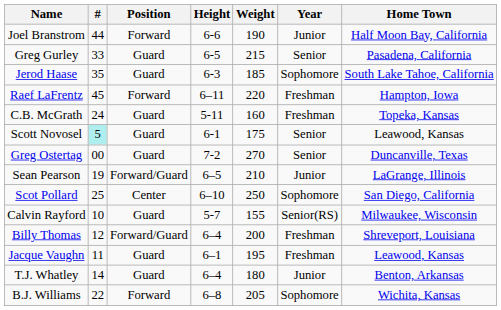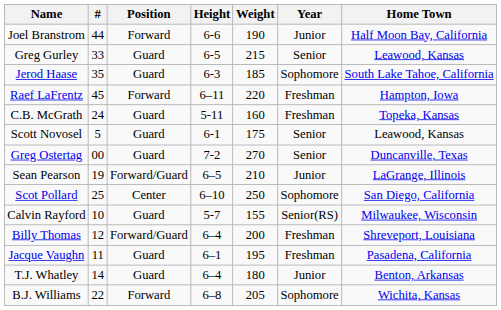Greg Gurley | Home Town: Pasadena, California -> Leawood, Kansas
Scott Novosel | #: paleturquoise background -> no background
Jacque Vaughn | Home Town: Leawood, Kansas -> Pasadena, California
